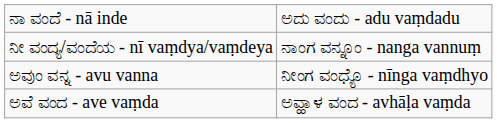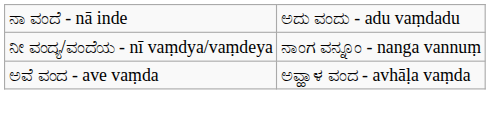- row: ಅವುಂ ವನ್ನ - avu vanna | ನೀಂಗ ವಂಧ್ಯೊ - nīnga vaṃdhyo
